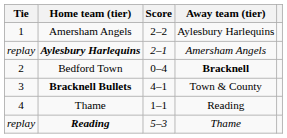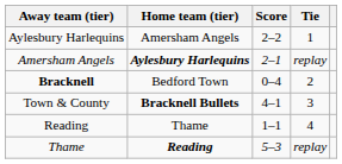columns swapped: Tie <-> Away team (tier)
